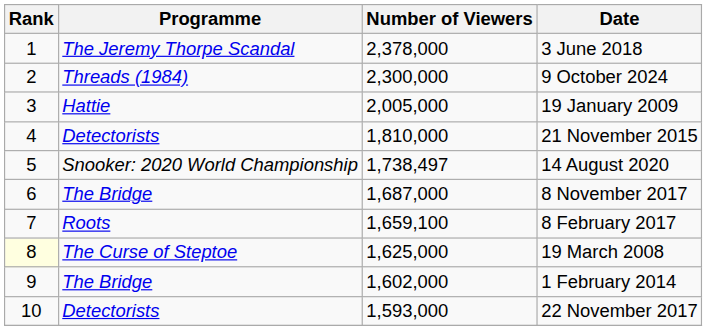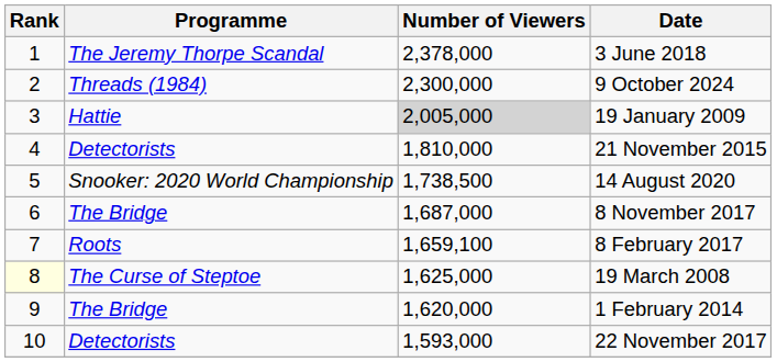19 January 2009 | Number of Viewers: no background -> lightgrey background
14 August 2020 | Number of Viewers: 1,738,497 -> 1,738,500
1 February 2014 | Number of Viewers: 1,602,000 -> 1,620,000
